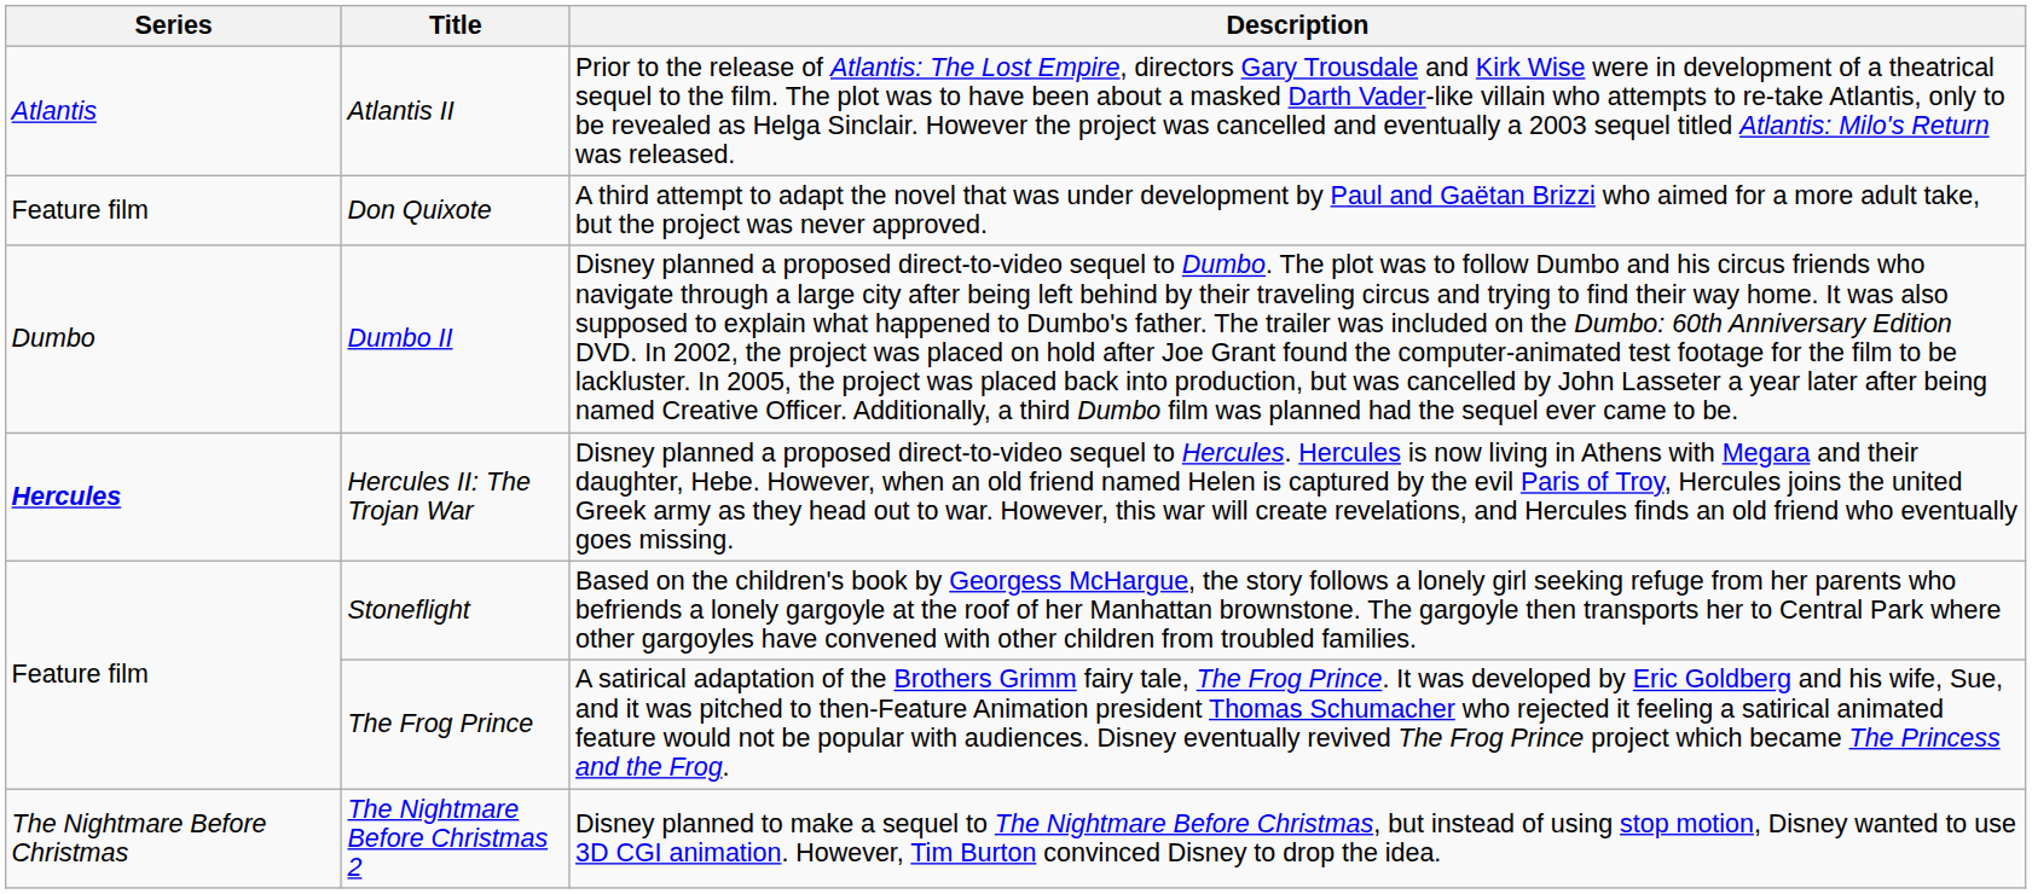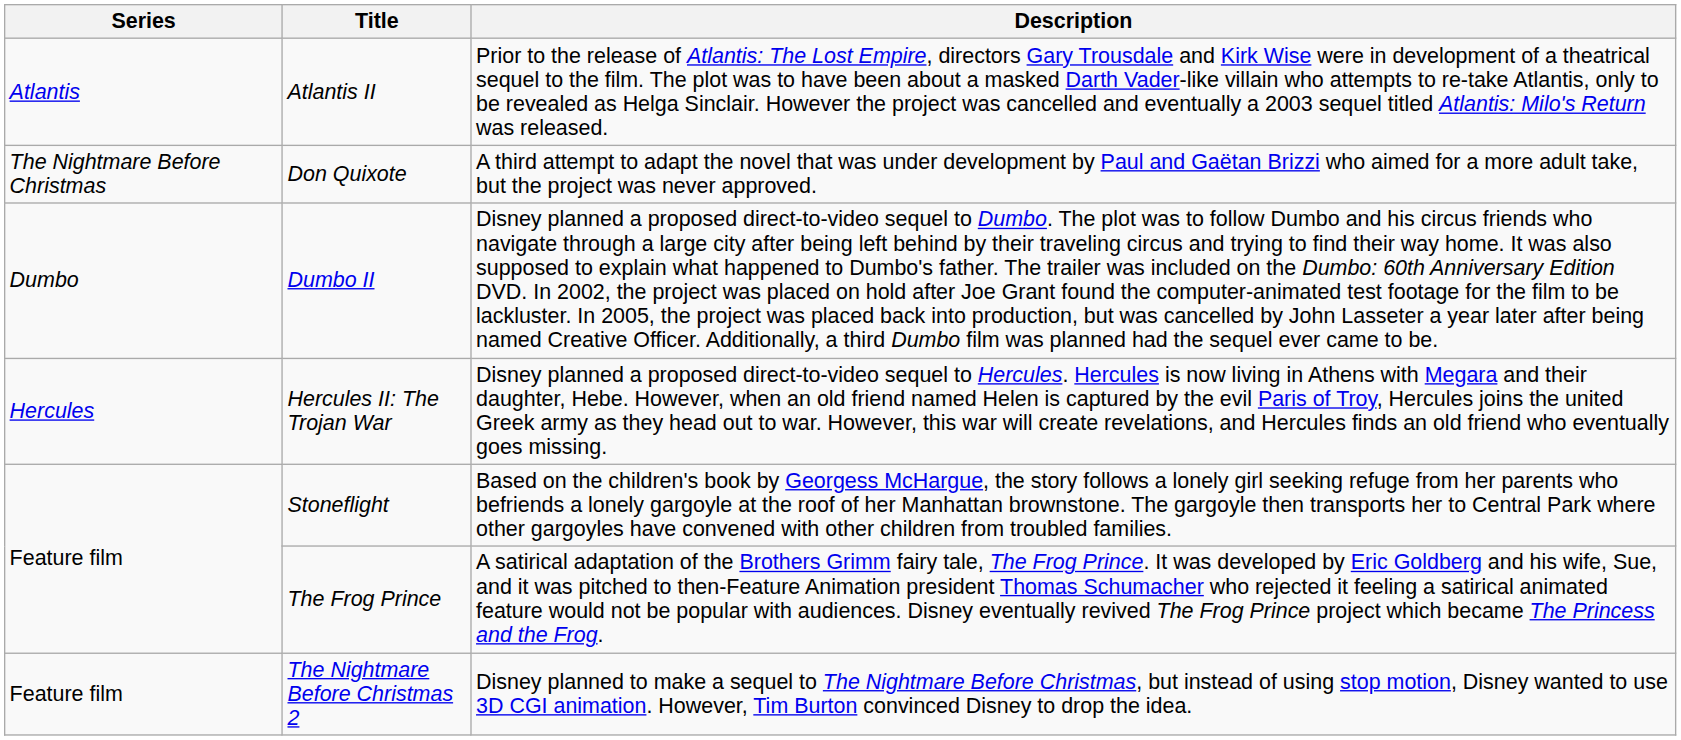Don Quixote | Series: Feature film -> The Nightmare Before Christmas
Hercules II: The Trojan War | Series: bold -> normal
The Nightmare Before Christmas 2 | Series: The Nightmare Before Christmas -> Feature film
